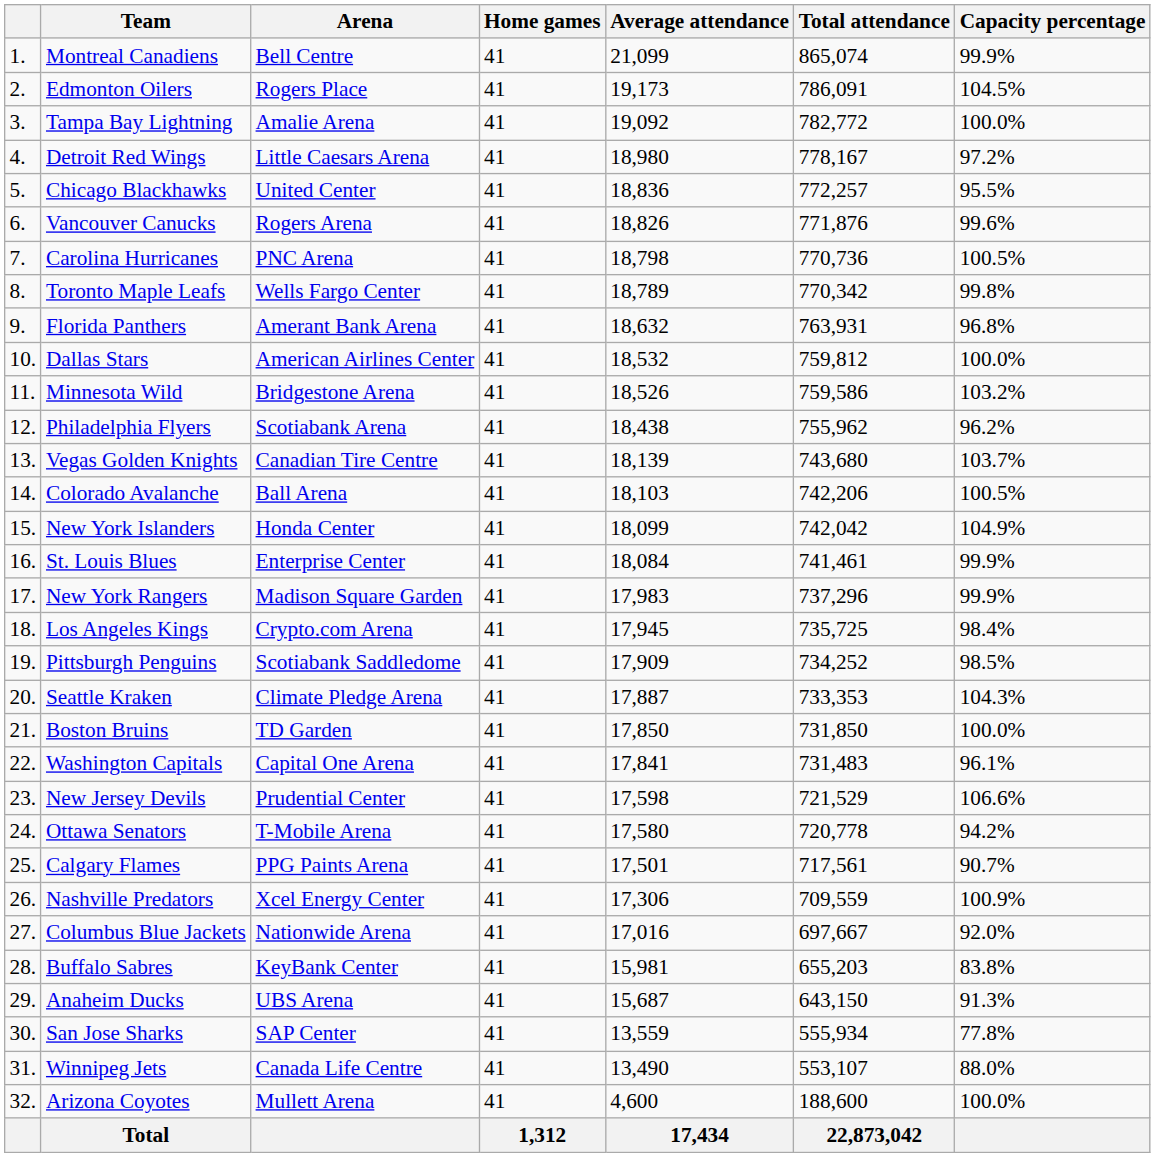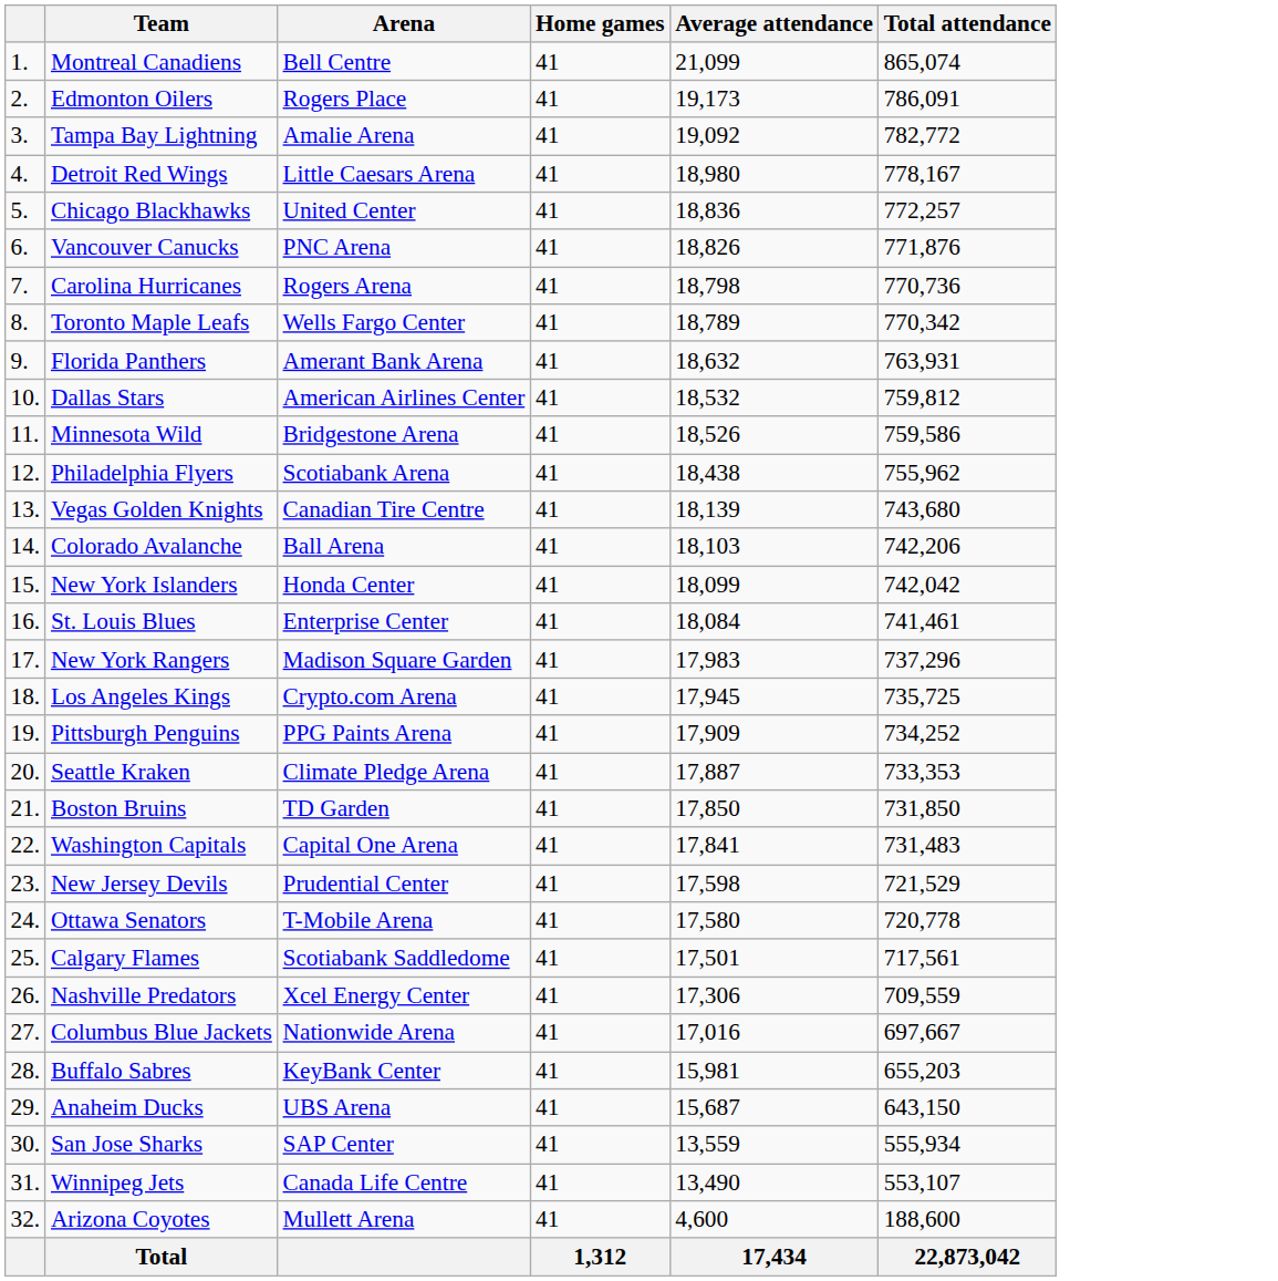- column: Capacity percentage | 99.9% | 104.5% | 100.0% | 97.2% | 95.5% | 99.6% | 100.5% | 99.8% | 96.8% | 100.0% | 103.2% | 96.2% | 103.7% | 100.5% | 104.9% | 99.9% | 99.9% | 98.4% | 98.5% | 104.3% | 100.0% | 96.1% | 106.6% | 94.2% | 90.7% | 100.9% | 92.0% | 83.8% | 91.3% | 77.8% | 88.0% | 100.0%
Vancouver Canucks | Arena: Rogers Arena -> PNC Arena
Carolina Hurricanes | Arena: PNC Arena -> Rogers Arena
Pittsburgh Penguins | Arena: Scotiabank Saddledome -> PPG Paints Arena
Calgary Flames | Arena: PPG Paints Arena -> Scotiabank Saddledome
